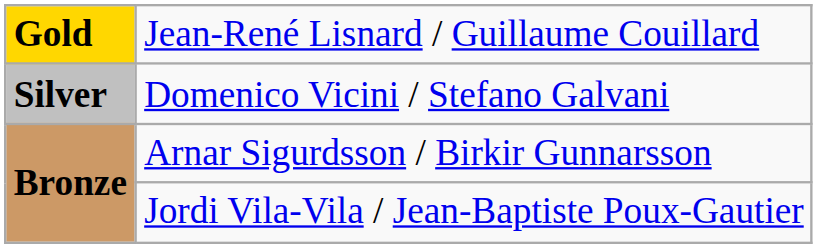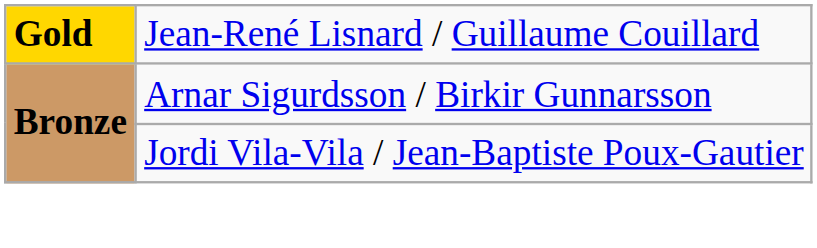- row: Silver | Domenico Vicini / Stefano Galvani
